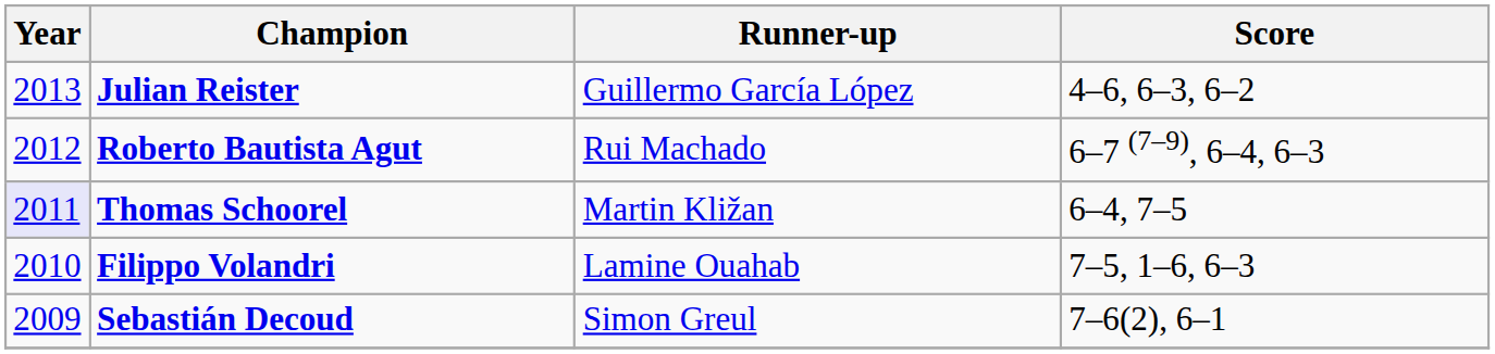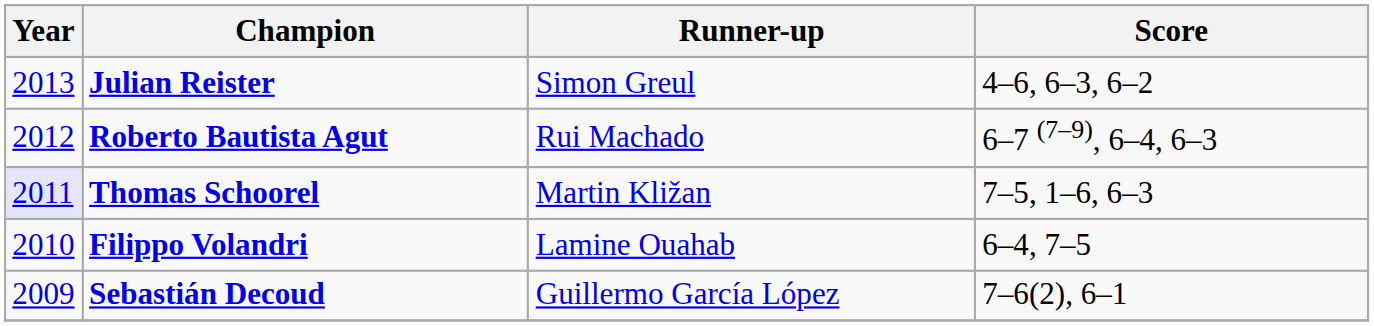Julian Reister | Runner-up: Guillermo García López -> Simon Greul
Thomas Schoorel | Score: 6–4, 7–5 -> 7–5, 1–6, 6–3
Filippo Volandri | Score: 7–5, 1–6, 6–3 -> 6–4, 7–5
Sebastián Decoud | Runner-up: Simon Greul -> Guillermo García López
